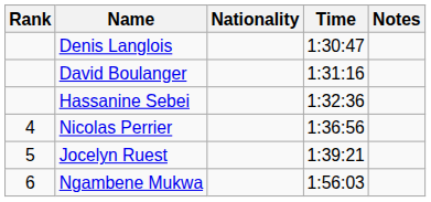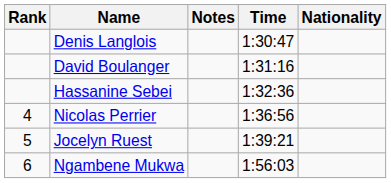columns swapped: Nationality <-> Notes
